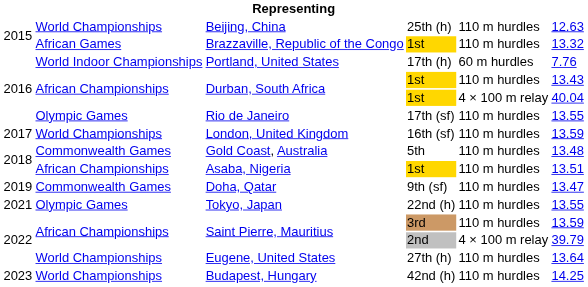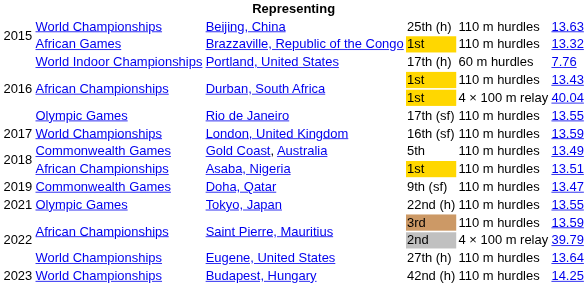Beijing, China | column 6: 12.63 -> 13.63
Gold Coast, Australia | column 6: 13.48 -> 13.49
